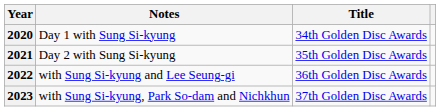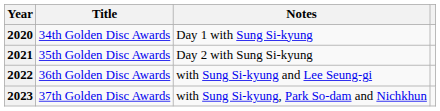columns swapped: Title <-> Notes
